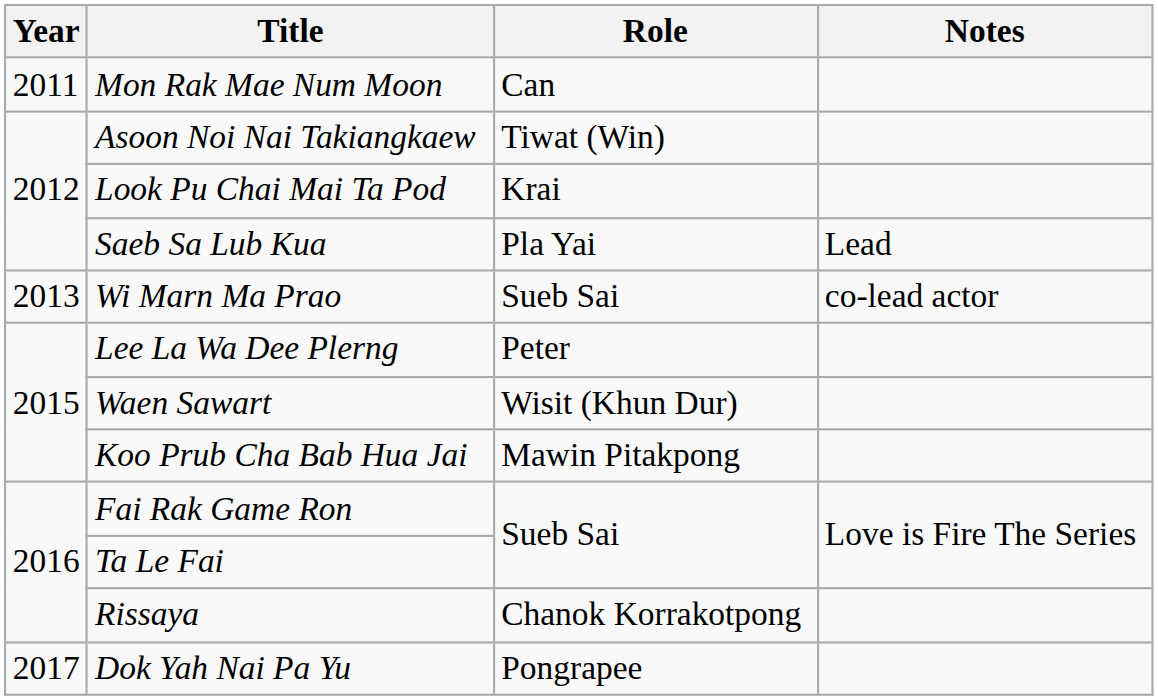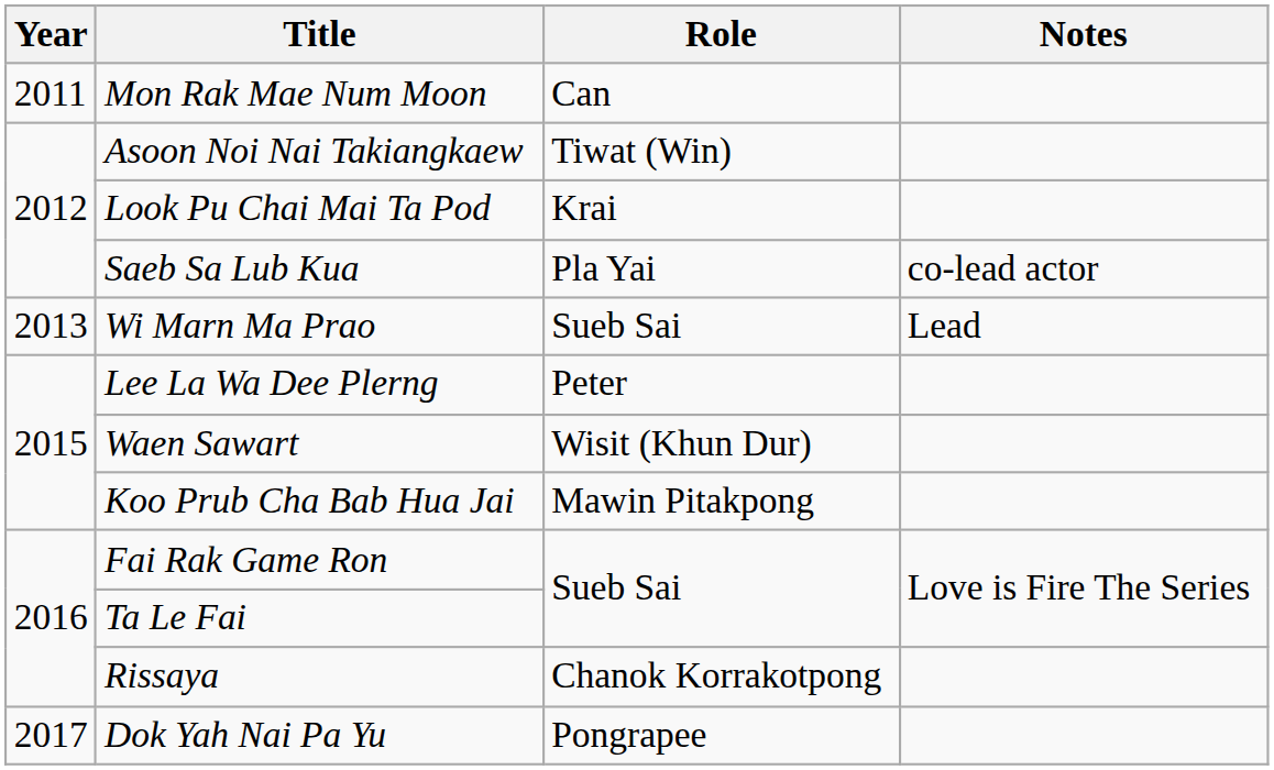Saeb Sa Lub Kua | Notes: Lead -> co-lead actor
Wi Marn Ma Prao | Notes: co-lead actor -> Lead
